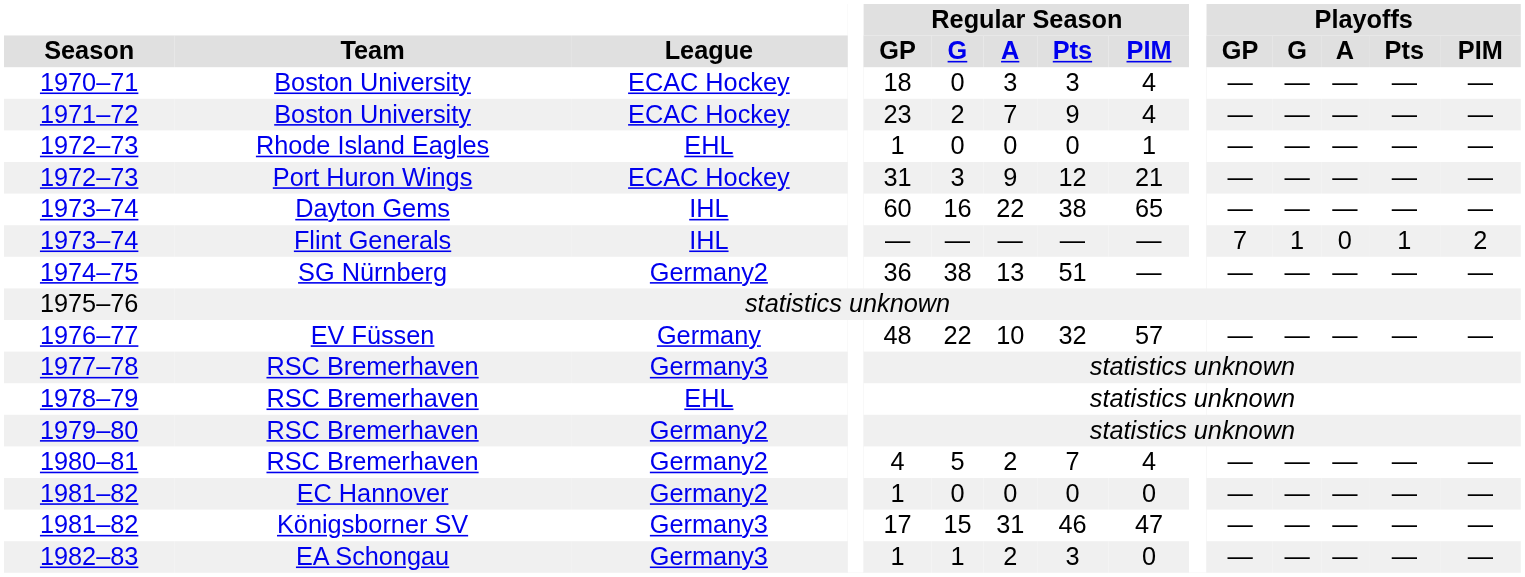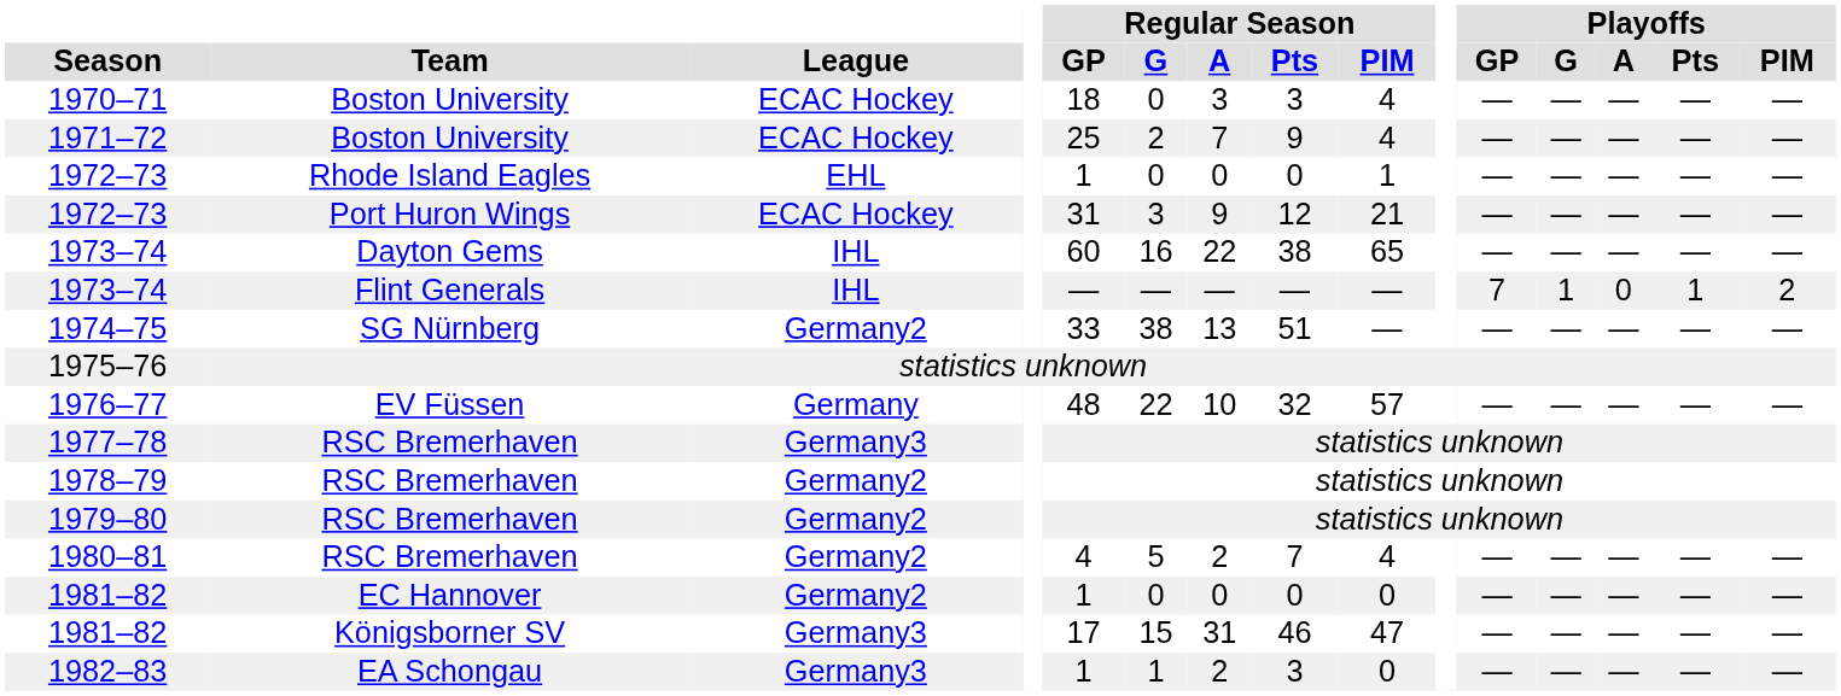1971–72 | Regular Season / GP: 23 -> 25
1974–75 | Regular Season / GP: 36 -> 33
1978–79 | League: EHL -> Germany2
